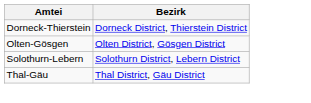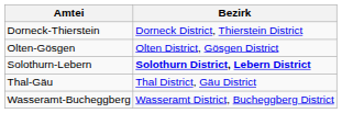Solothurn-Lebern | Bezirk: normal -> bold
+ row: Wasseramt-Bucheggberg | Wasseramt District, Bucheggberg District
